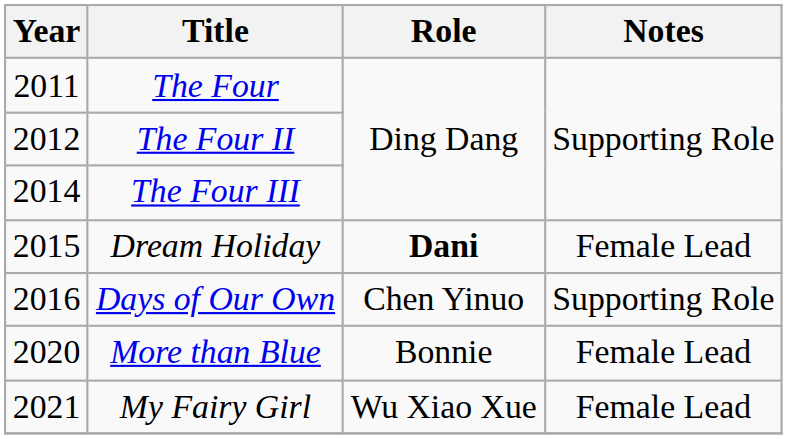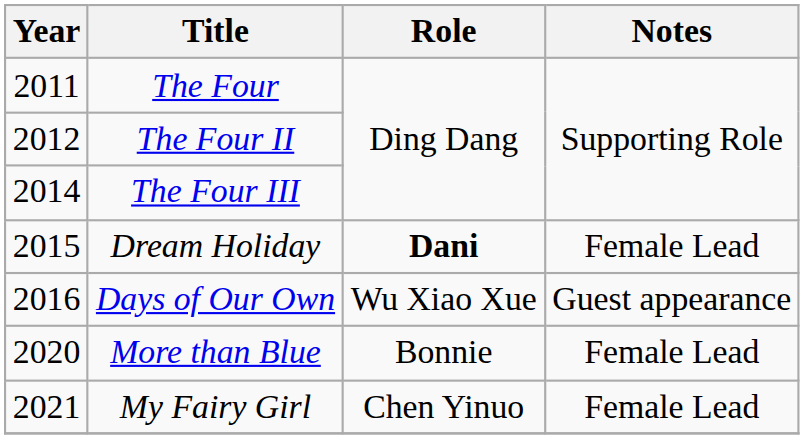Days of Our Own | Role: Chen Yinuo -> Wu Xiao Xue
Days of Our Own | Notes: Supporting Role -> Guest appearance
My Fairy Girl | Role: Wu Xiao Xue -> Chen Yinuo
